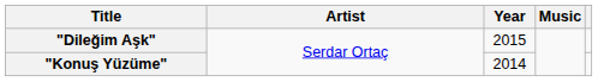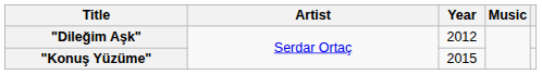"Dileğim Aşk" | Year: 2015 -> 2012
"Konuş Yüzüme" | Year: 2014 -> 2015
